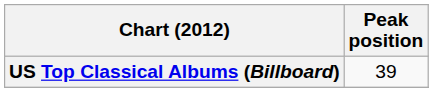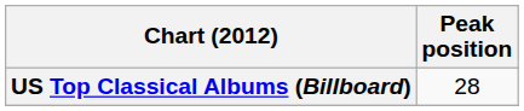US Top Classical Albums (Billboard) | Peak position: 39 -> 28
